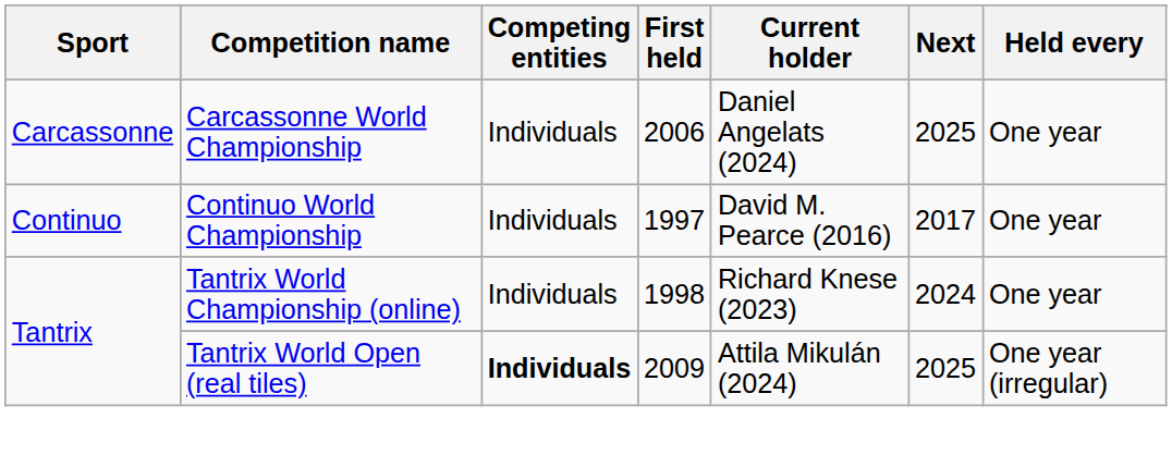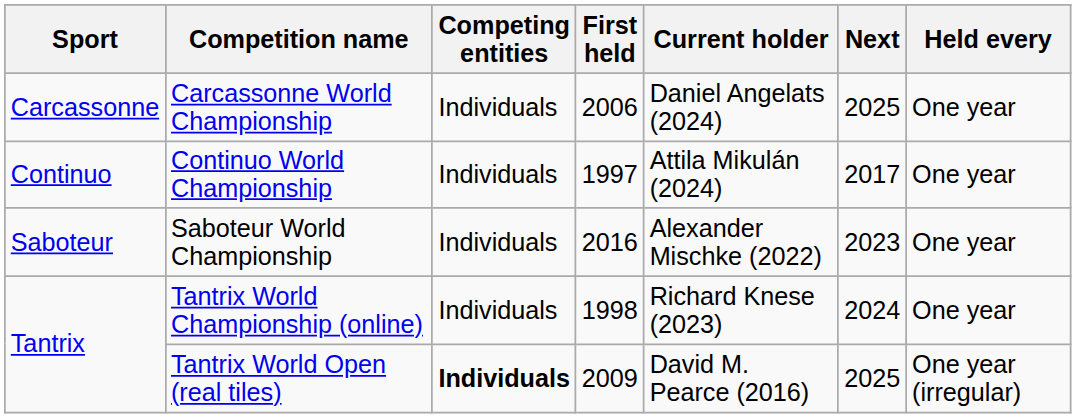Continuo World Championship | Current holder: David M. Pearce (2016) -> Attila Mikulán (2024)
+ row: Saboteur | Saboteur World Championship | Individuals | 2016 | Alexander Mischke (2022) | 2023 | One year
Tantrix World Open (real tiles) | Current holder: Attila Mikulán (2024) -> David M. Pearce (2016)
